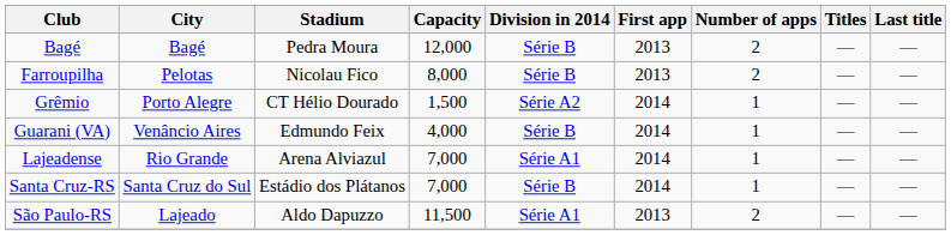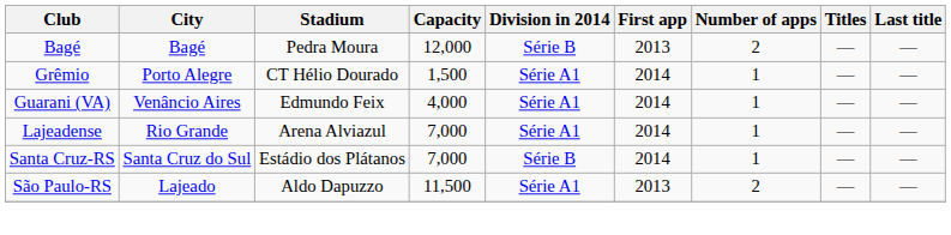- row: Farroupilha | Pelotas | Nicolau Fico | 8,000 | Série B | 2013 | 2 | — | —
Grêmio | Division in 2014: Série A2 -> Série A1
Guarani (VA) | Division in 2014: Série B -> Série A1
